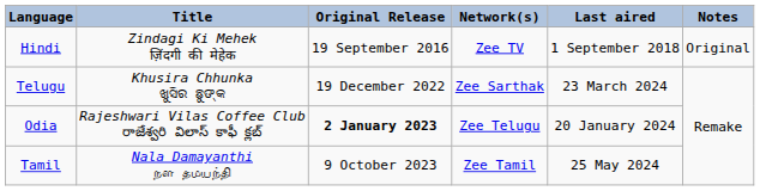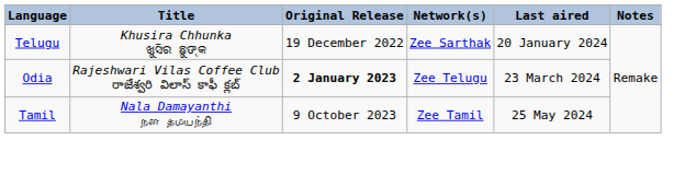- row: Hindi | Zindagi Ki Mehek ज़िंदगी की मेहेक | 19 September 2016 | Zee TV | 1 September 2018 | Original
Telugu | Last aired: 23 March 2024 -> 20 January 2024
Odia | Last aired: 20 January 2024 -> 23 March 2024
